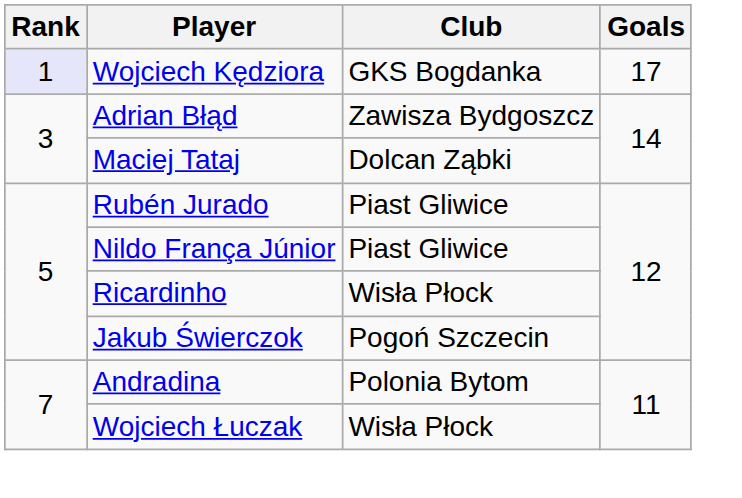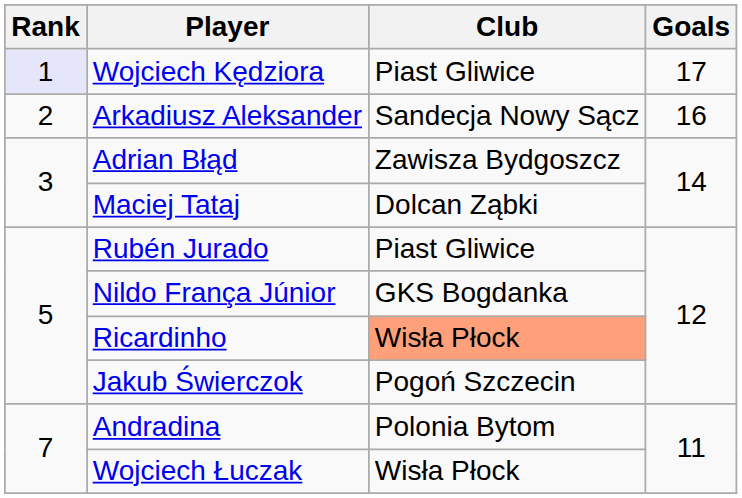Wojciech Kędziora | Club: GKS Bogdanka -> Piast Gliwice
+ row: 2 | Arkadiusz Aleksander | Sandecja Nowy Sącz | 16
Nildo França Júnior | Club: Piast Gliwice -> GKS Bogdanka
Ricardinho | Club: no background -> lightsalmon background
